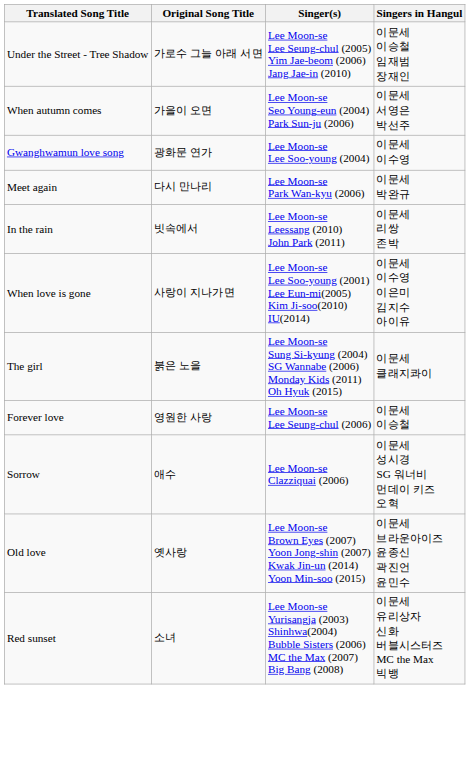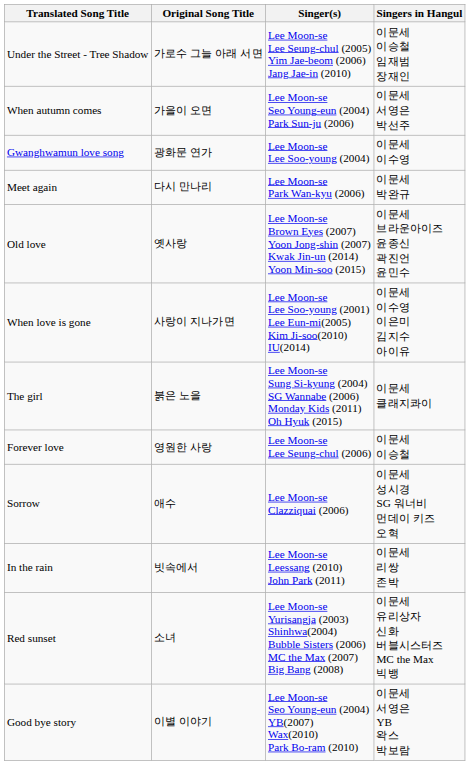rows swapped: In the rain <-> Old love
+ row: Good bye story | 이별 이야기 | Lee Moon-se Seo Young-eun (2004) YB(2007) Wax(2010) Park Bo-ram (2010) | 이문세 서영은 YB 왁스 박보람
